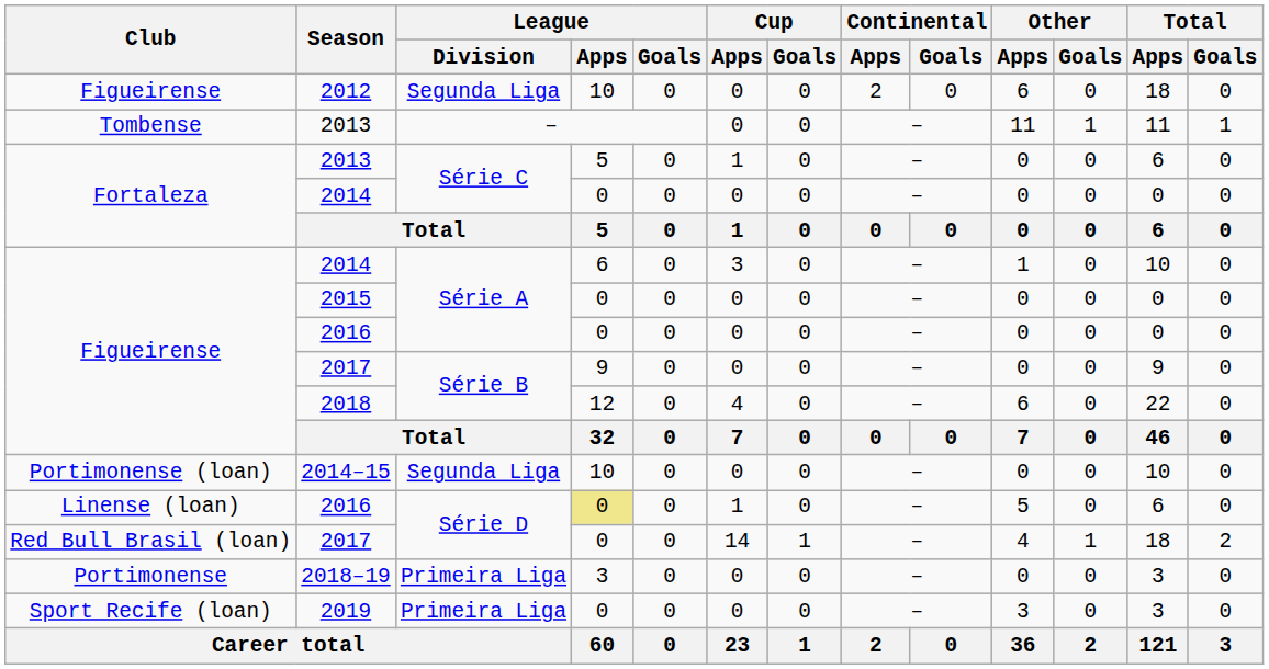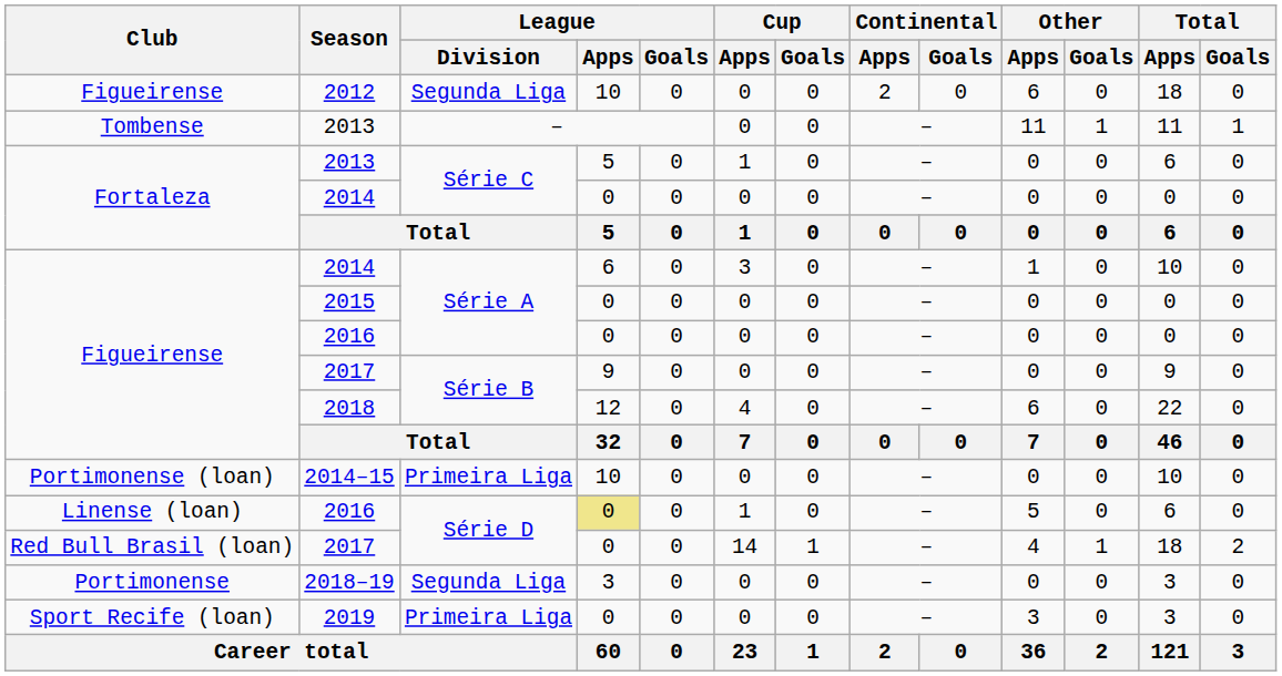2014–15 | League / Division: Segunda Liga -> Primeira Liga
2018–19 | League / Division: Primeira Liga -> Segunda Liga
